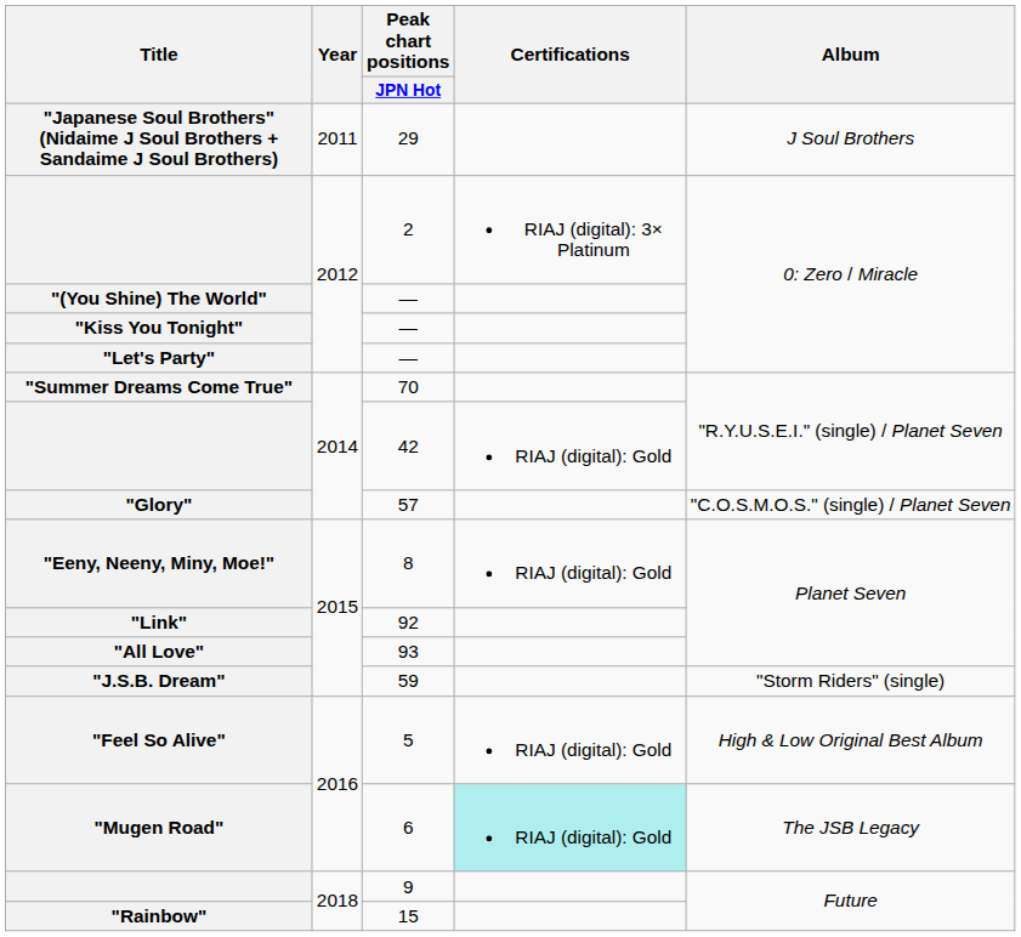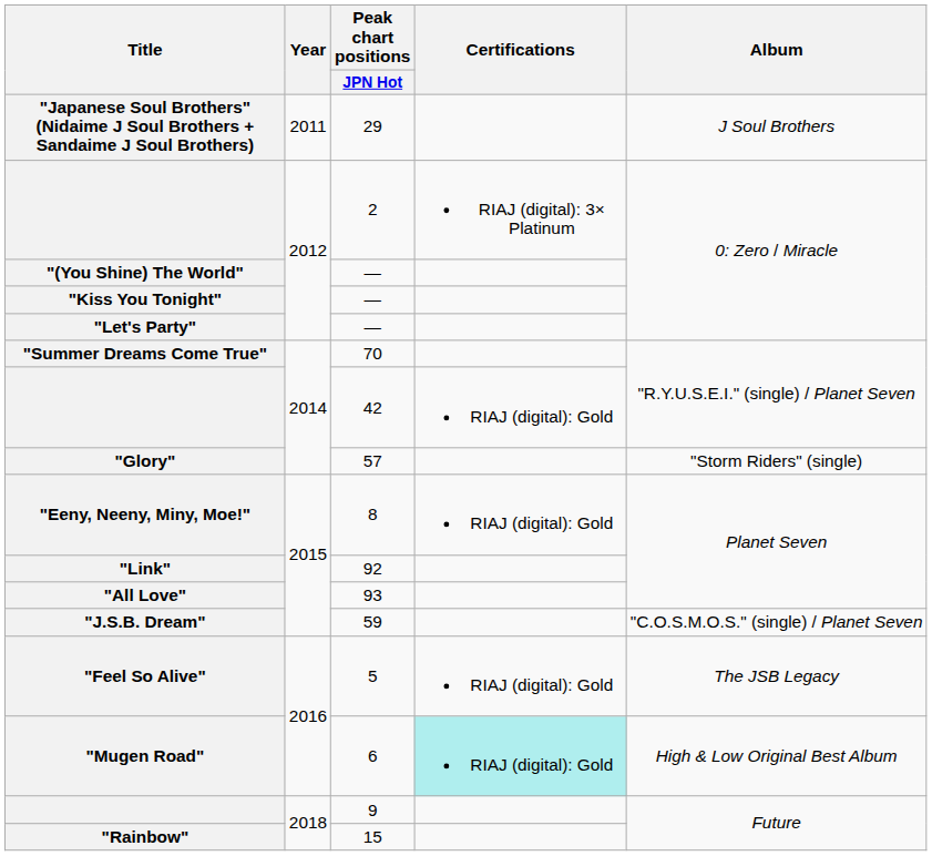"Glory" | Album: "C.O.S.M.O.S." (single) / Planet Seven -> "Storm Riders" (single)
"J.S.B. Dream" | Album: "Storm Riders" (single) -> "C.O.S.M.O.S." (single) / Planet Seven
"Feel So Alive" | Album: High & Low Original Best Album -> The JSB Legacy
"Mugen Road" | Album: The JSB Legacy -> High & Low Original Best Album
